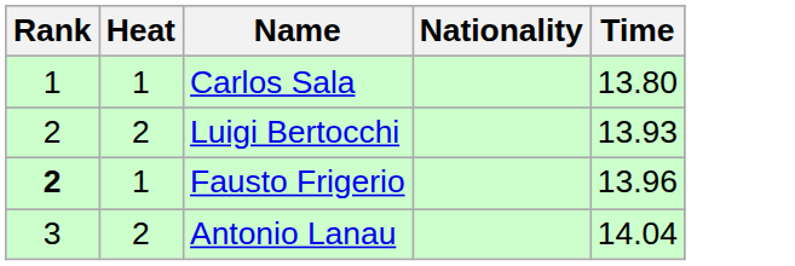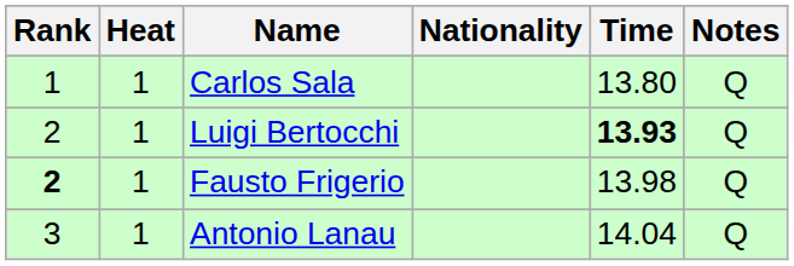+ column: Notes | Q | Q | Q | Q
Luigi Bertocchi | Heat: 2 -> 1
Luigi Bertocchi | Time: normal -> bold
Fausto Frigerio | Time: 13.96 -> 13.98
Antonio Lanau | Heat: 2 -> 1
